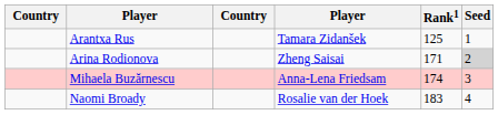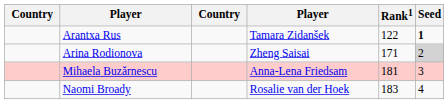Arantxa Rus | Rank1: 125 -> 122
Arantxa Rus | Seed: normal -> bold
Mihaela Buzărnescu | Rank1: 174 -> 181
